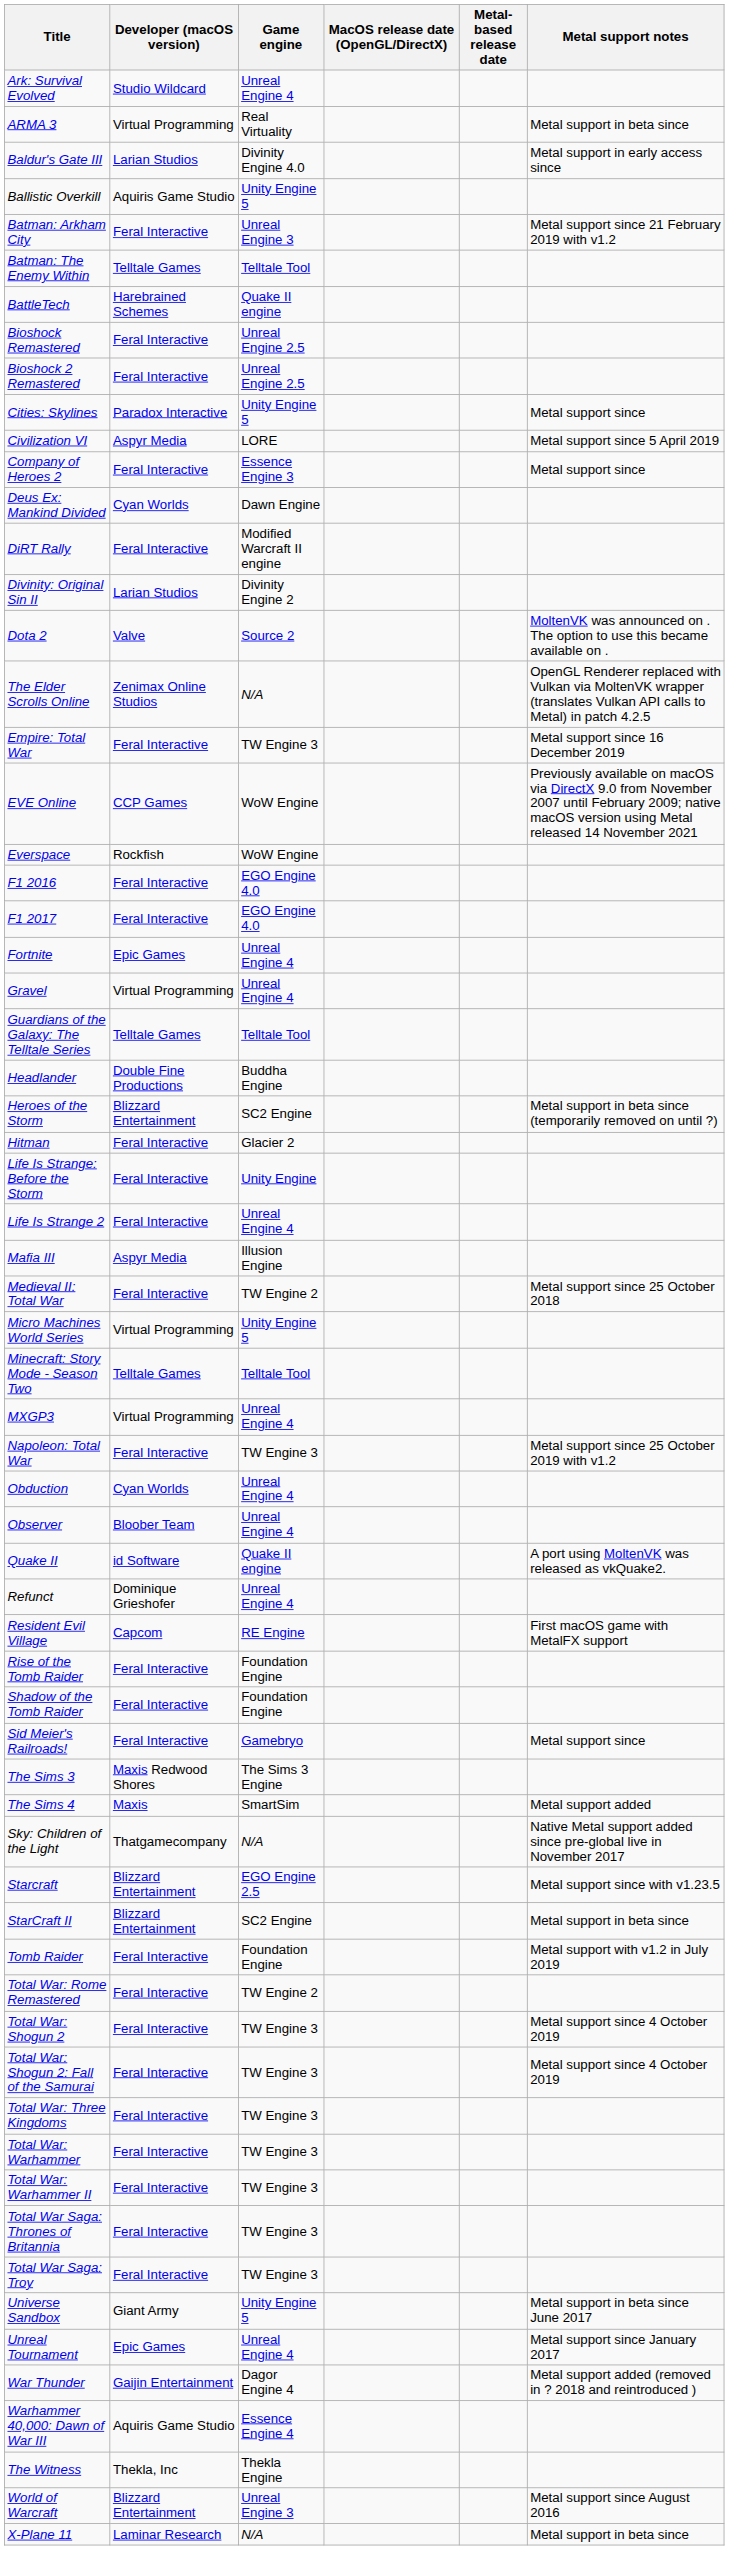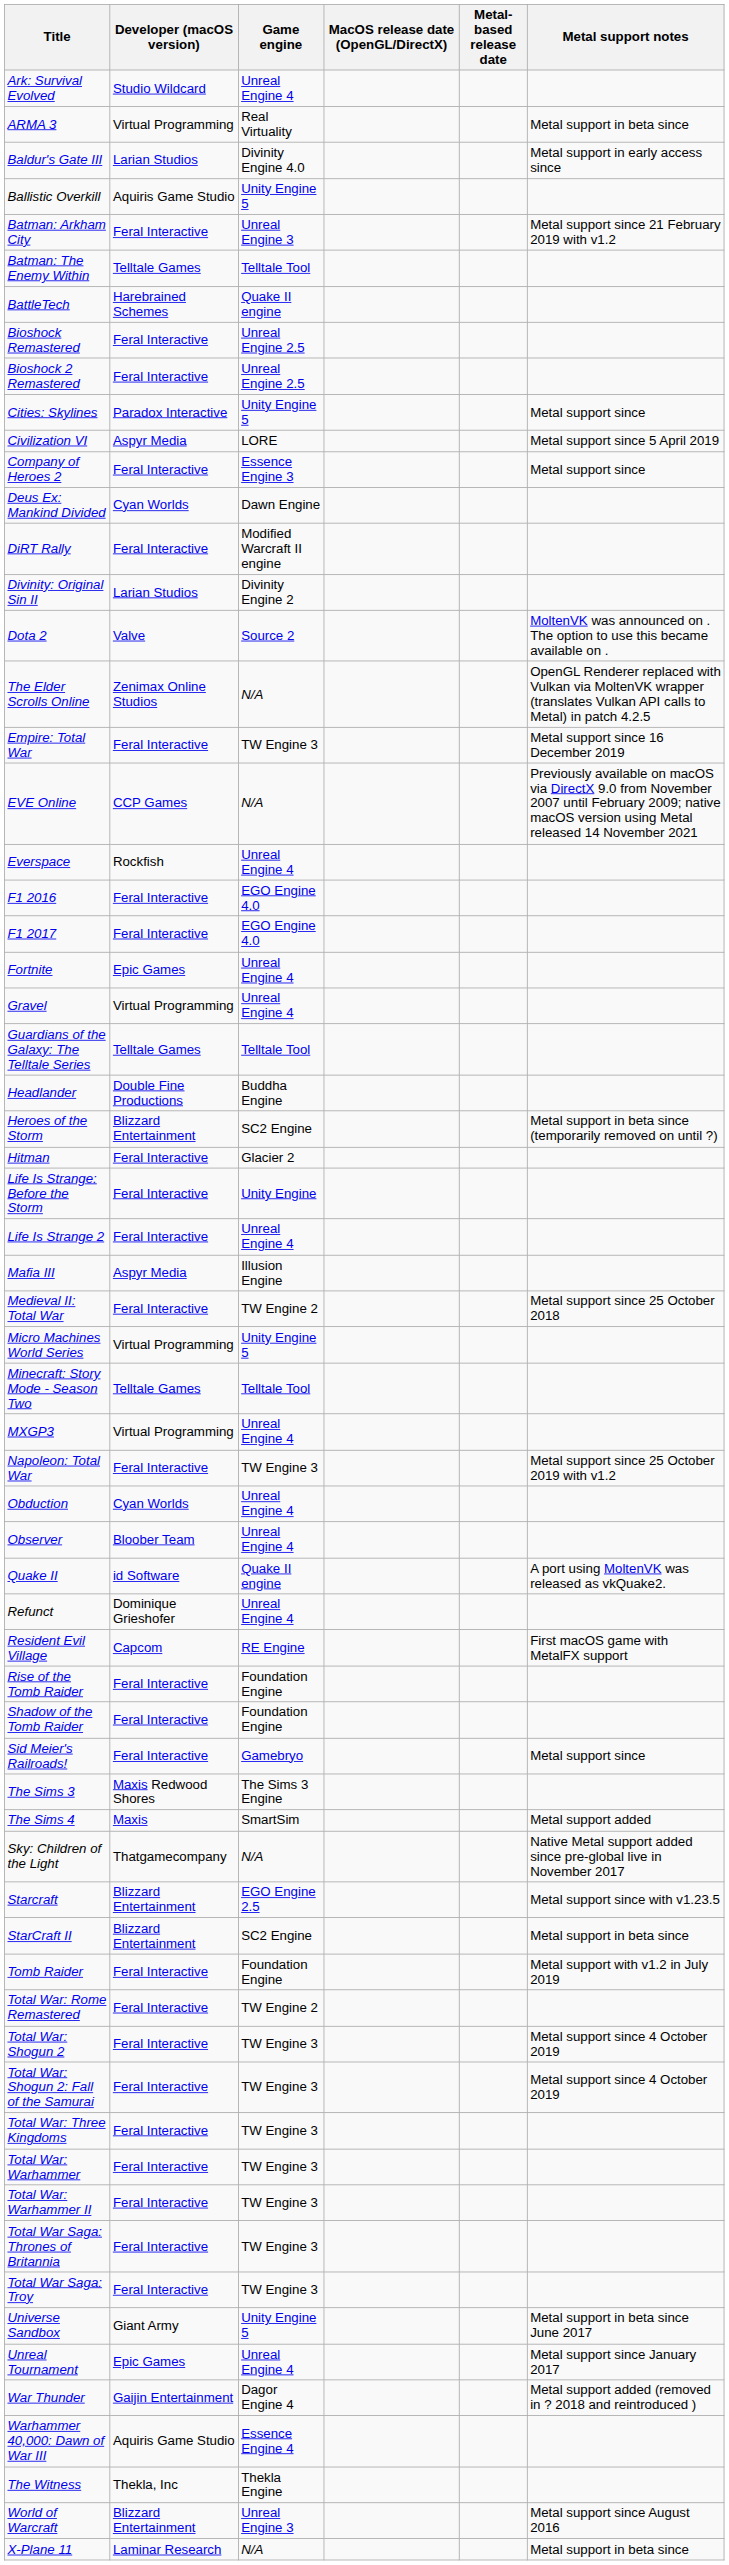EVE Online | Game engine: WoW Engine -> N/A
Everspace | Game engine: WoW Engine -> Unreal Engine 4
